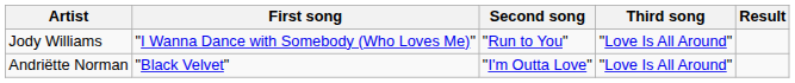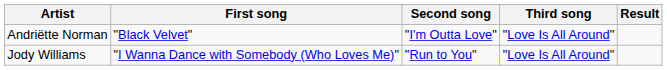rows swapped: Andriëtte Norman <-> Jody Williams
